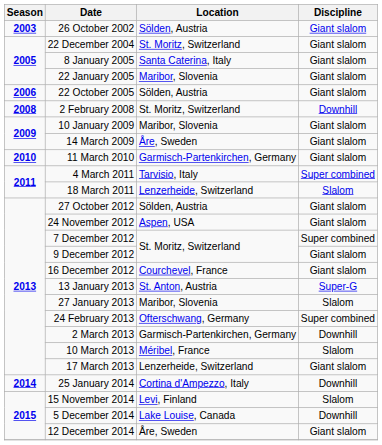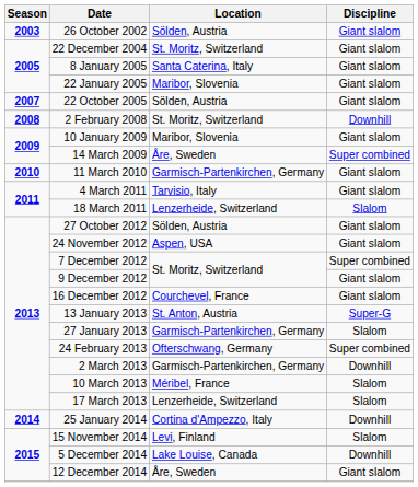22 October 2005 | Season: 2006 -> 2007
14 March 2009 | Discipline: Giant slalom -> Super combined
4 March 2011 | Discipline: Super combined -> Giant slalom
27 January 2013 | Location: Maribor, Slovenia -> Garmisch-Partenkirchen, Germany
17 March 2013 | Discipline: Giant slalom -> Slalom
